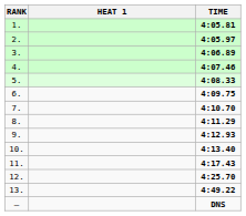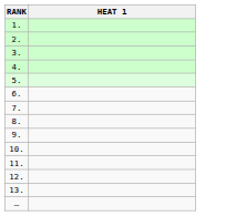- column: TIME | 4:05.81 | 4:05.97 | 4:06.89 | 4:07.46 | 4:08.33 | 4:09.75 | 4:10.70 | 4:11.29 | 4:12.93 | 4:13.40 | 4:17.43 | 4:25.70 | 4:49.22 | DNS
